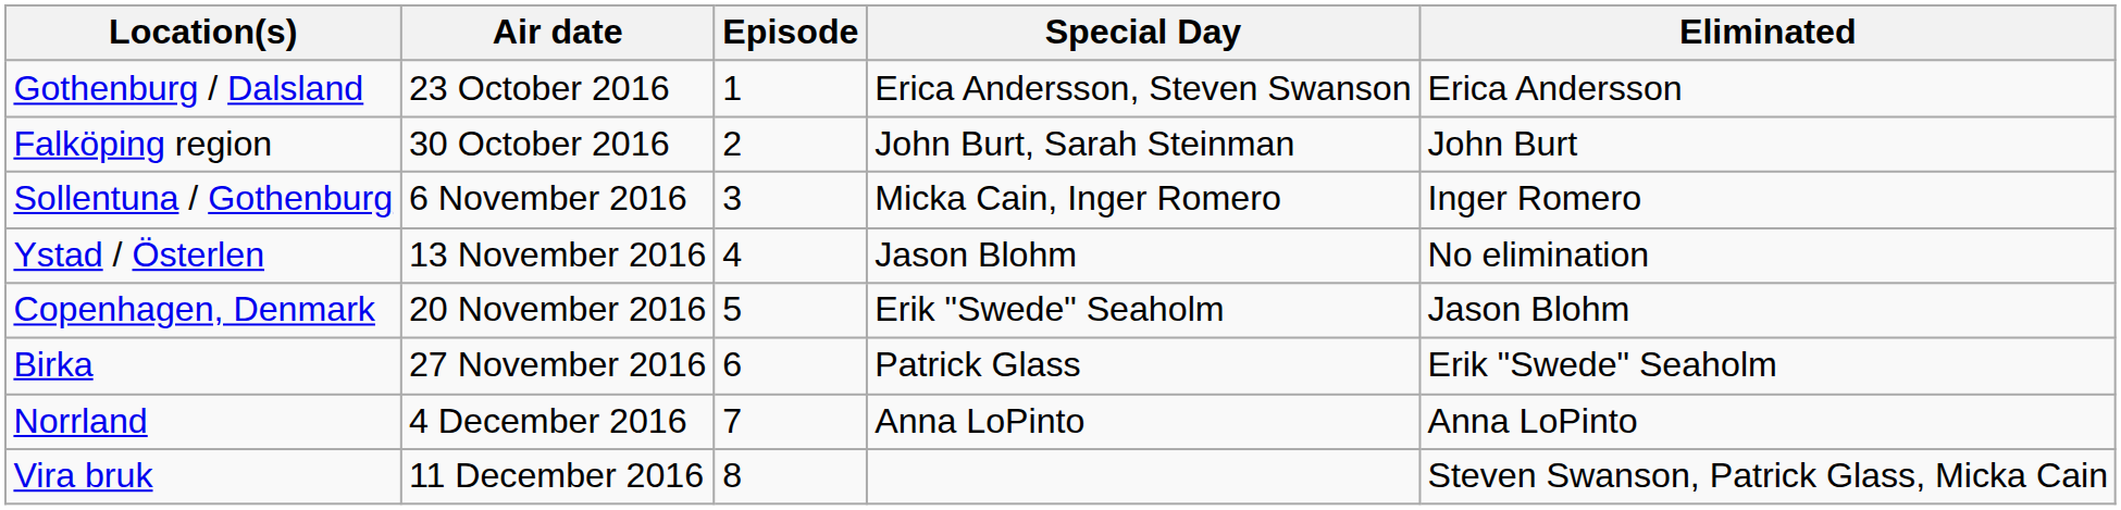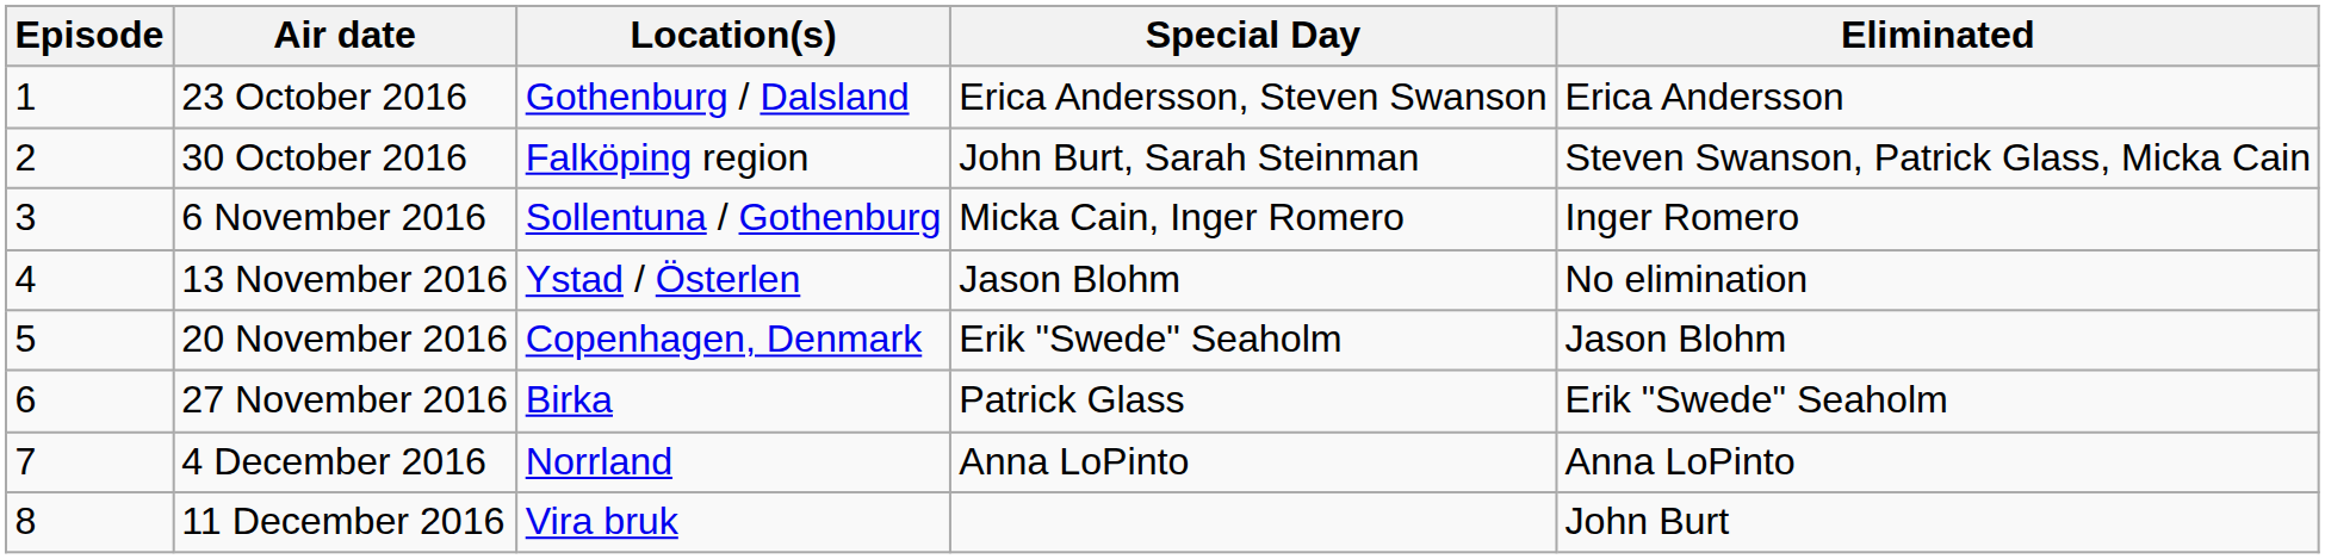columns swapped: Episode <-> Location(s)
30 October 2016 | Eliminated: John Burt -> Steven Swanson, Patrick Glass, Micka Cain
11 December 2016 | Eliminated: Steven Swanson, Patrick Glass, Micka Cain -> John Burt
